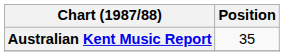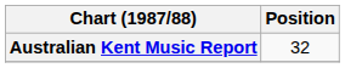Australian Kent Music Report | Position: 35 -> 32
